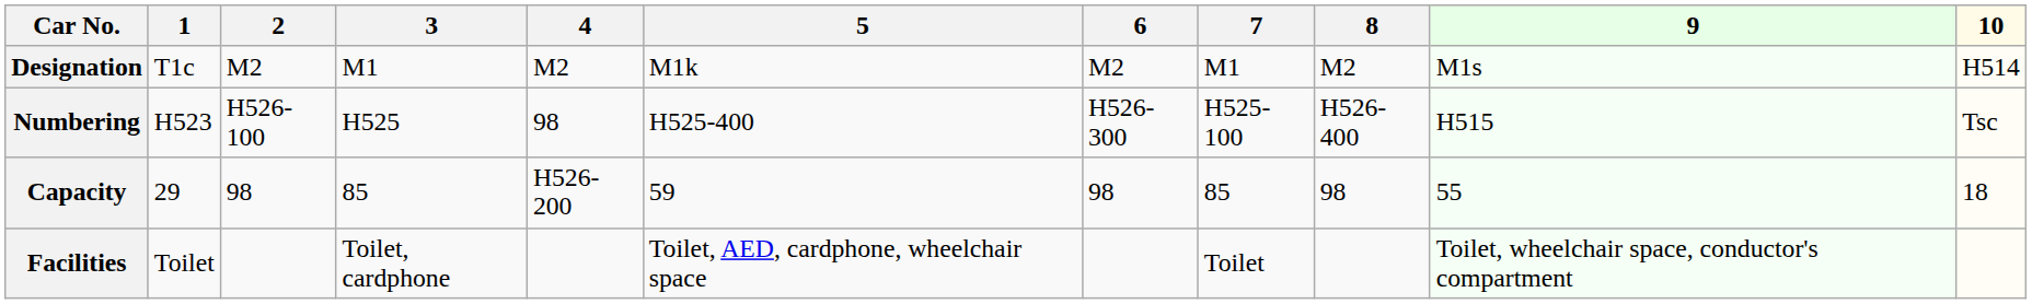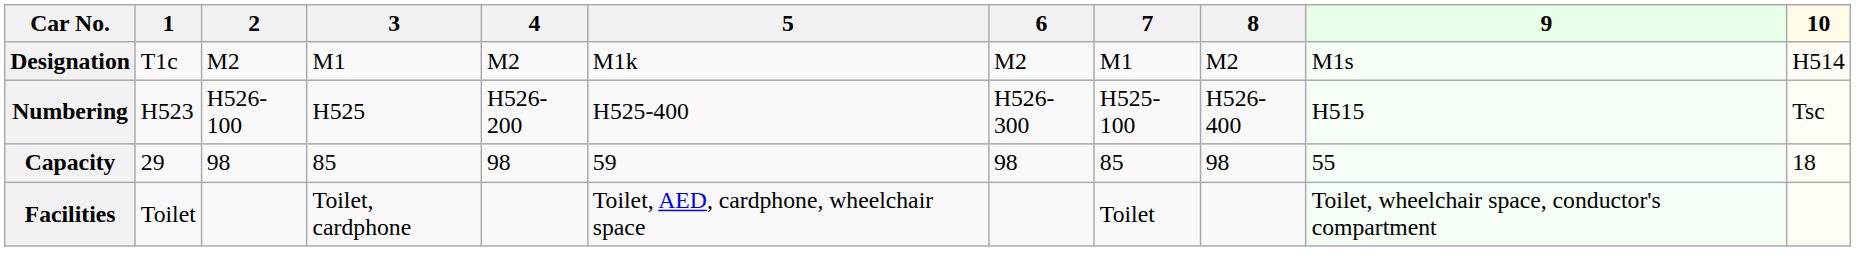Numbering | 4: 98 -> H526-200
Capacity | 4: H526-200 -> 98
